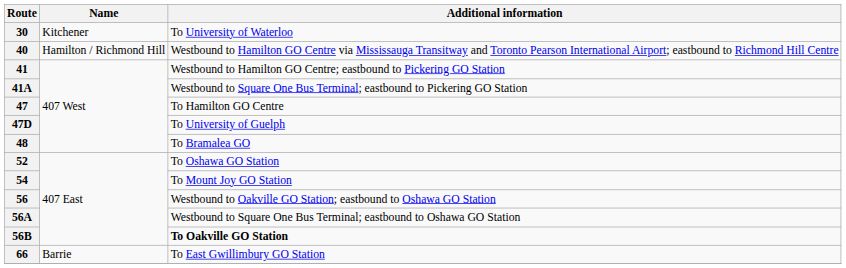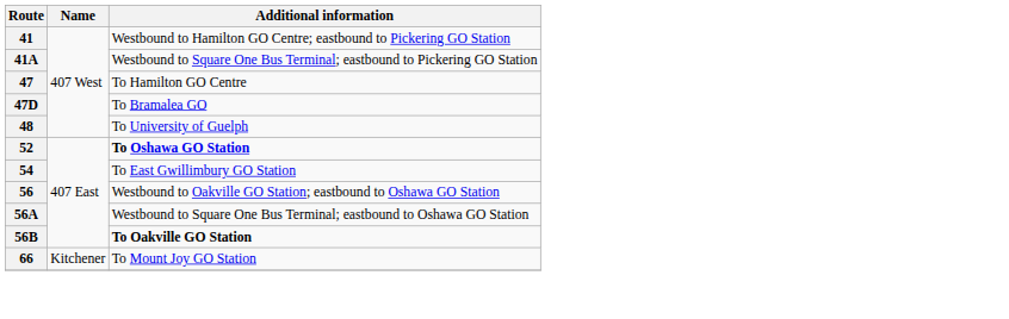- row: 30 | Kitchener | To University of Waterloo
- row: 40 | Hamilton / Richmond Hill | Westbound to Hamilton GO Centre via Mississauga Transitway and Toronto Pearson International Airport; eastbound to Richmond Hill Centre
47D | Additional information: To University of Guelph -> To Bramalea GO
48 | Additional information: To Bramalea GO -> To University of Guelph
52 | Additional information: normal -> bold
54 | Additional information: To Mount Joy GO Station -> To East Gwillimbury GO Station
66 | Name: Barrie -> Kitchener
66 | Additional information: To East Gwillimbury GO Station -> To Mount Joy GO Station
